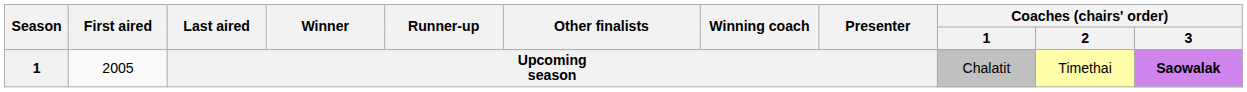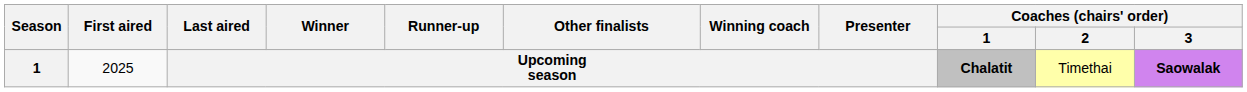Upcoming season | First aired: 2005 -> 2025
Upcoming season | Coaches (chairs' order) / 1: normal -> bold
